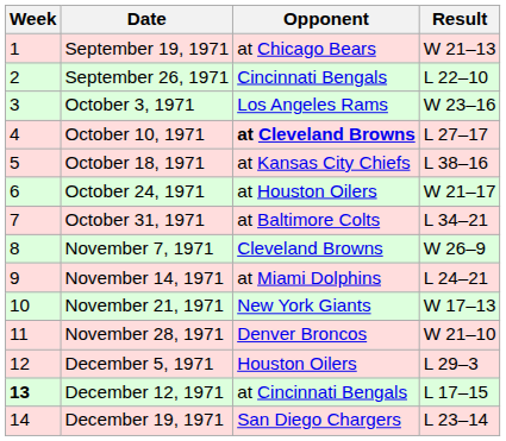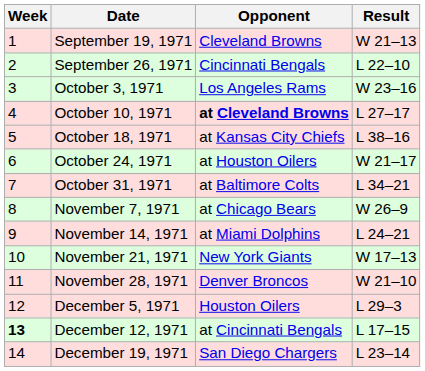September 19, 1971 | Opponent: at Chicago Bears -> Cleveland Browns
November 7, 1971 | Opponent: Cleveland Browns -> at Chicago Bears
